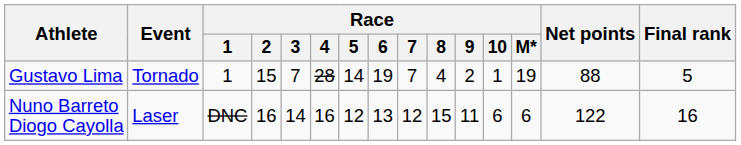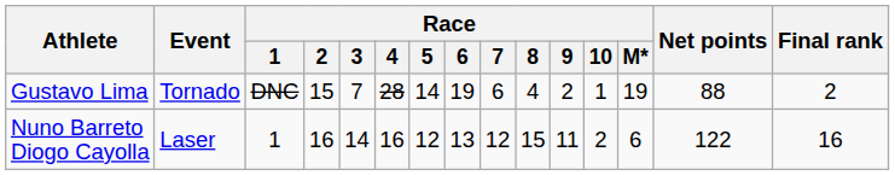Gustavo Lima | Race / 1: 1 -> DNC
Gustavo Lima | Race / 7: 7 -> 6
Gustavo Lima | Final rank: 5 -> 2
Nuno Barreto Diogo Cayolla | Race / 1: DNC -> 1
Nuno Barreto Diogo Cayolla | Race / 10: 6 -> 2
